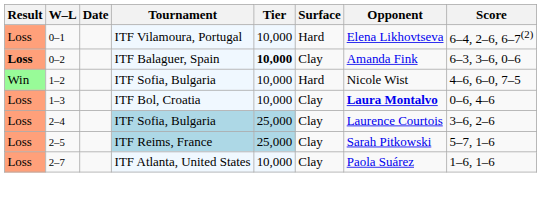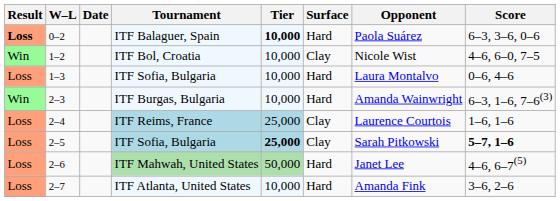- row: Loss | 0–1 | ITF Vilamoura, Portugal | 10,000 | Hard | Elena Likhovtseva | 6–4, 2–6, 6–7(2)
0–2 | Surface: Clay -> Hard
0–2 | Opponent: Amanda Fink -> Paola Suárez
1–2 | Tournament: ITF Sofia, Bulgaria -> ITF Bol, Croatia
1–2 | Surface: Hard -> Clay
1–3 | Tournament: ITF Bol, Croatia -> ITF Sofia, Bulgaria
1–3 | Surface: Clay -> Hard
1–3 | Opponent: bold -> normal
+ row: Win | 2–3 | ITF Burgas, Bulgaria | 10,000 | Hard | Amanda Wainwright | 6–3, 1–6, 7–6(3)
2–4 | Tournament: ITF Sofia, Bulgaria -> ITF Reims, France
2–4 | Score: 3–6, 2–6 -> 1–6, 1–6
2–5 | Tournament: ITF Reims, France -> ITF Sofia, Bulgaria
2–5 | Tier: normal -> bold
2–5 | Score: normal -> bold
+ row: Loss | 2–6 | ITF Mahwah, United States | 50,000 | Hard | Janet Lee | 4–6, 6–7(5)
2–7 | Surface: Clay -> Hard
2–7 | Opponent: Paola Suárez -> Amanda Fink
2–7 | Score: 1–6, 1–6 -> 3–6, 2–6
